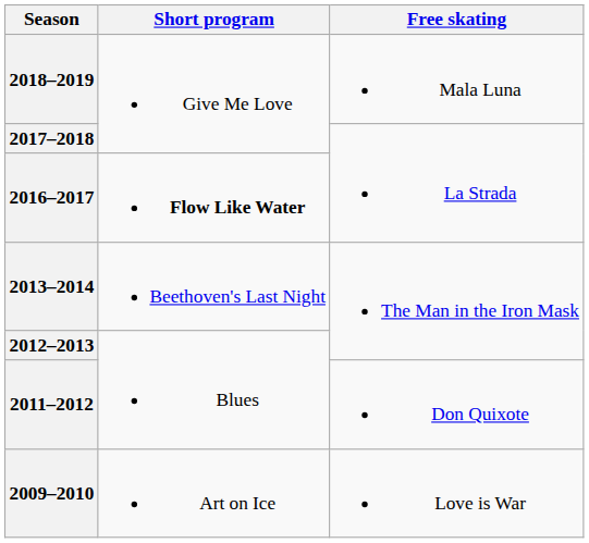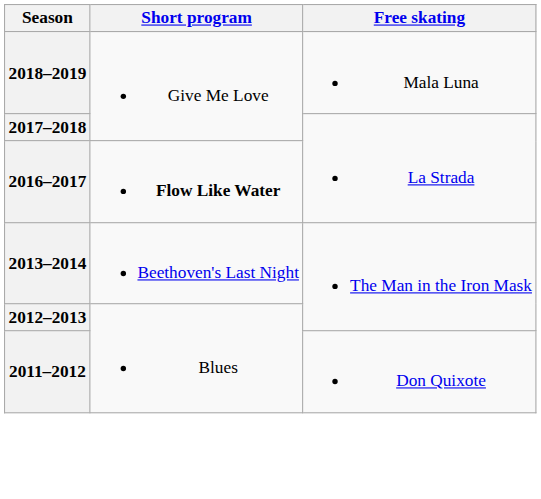- row: 2009–2010 | Art on Ice | Love is War
